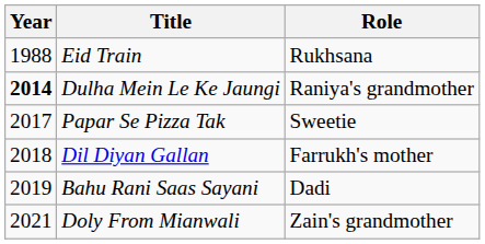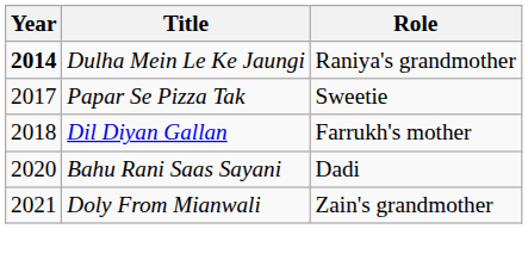- row: 1988 | Eid Train | Rukhsana
Bahu Rani Saas Sayani | Year: 2019 -> 2020
